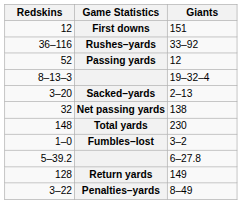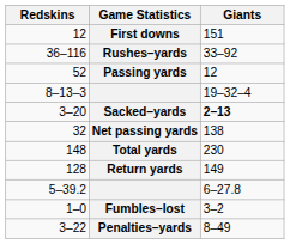Sacked–yards | Giants: normal -> bold
rows swapped: Return yards <-> Fumbles–lost
